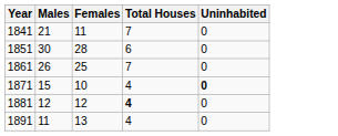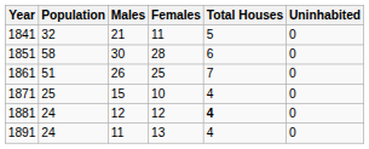+ column: Population | 32 | 58 | 51 | 25 | 24 | 24
1841 | Total Houses: 7 -> 5
1871 | Uninhabited: bold -> normal
